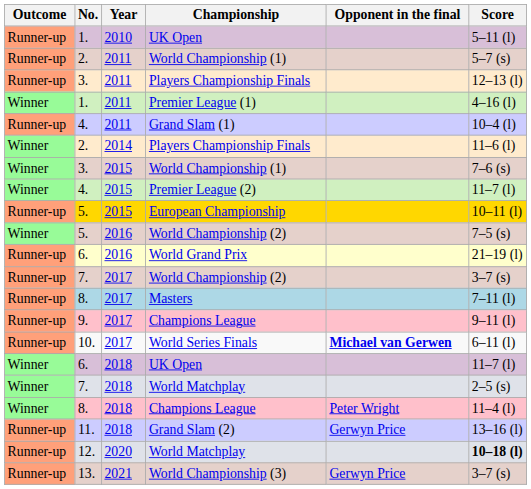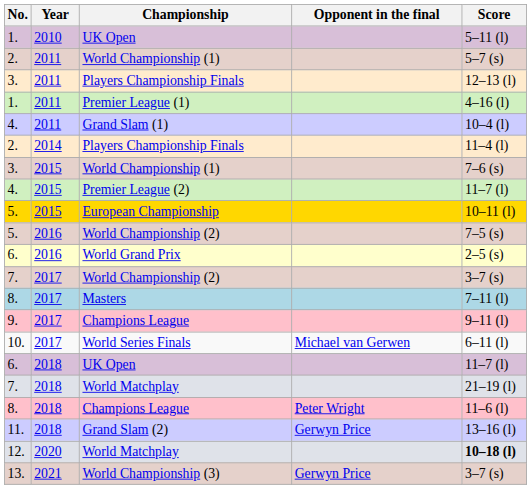- column: Outcome | Runner-up | Runner-up | Runner-up | Winner | Runner-up | Winner | Winner | Winner | Runner-up | Winner | Runner-up | Runner-up | Runner-up | Runner-up | Runner-up | Winner | Winner | Winner | Runner-up | Runner-up | Runner-up
2. / Players Championship Finals | Score: 11–6 (l) -> 11–4 (l)
World Grand Prix | Score: 21–19 (l) -> 2–5 (s)
World Series Finals | Opponent in the final: bold -> normal
7. / World Matchplay | Score: 2–5 (s) -> 21–19 (l)
8. / Champions League | Score: 11–4 (l) -> 11–6 (l)
